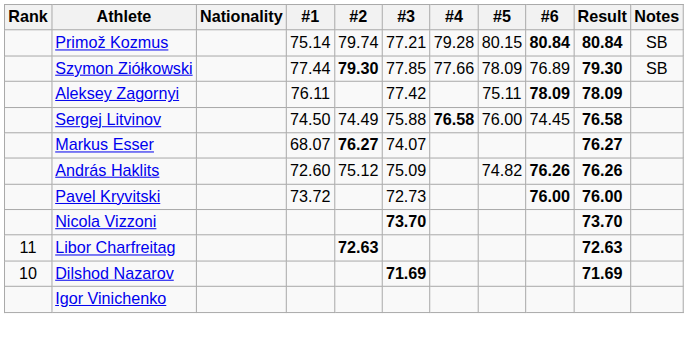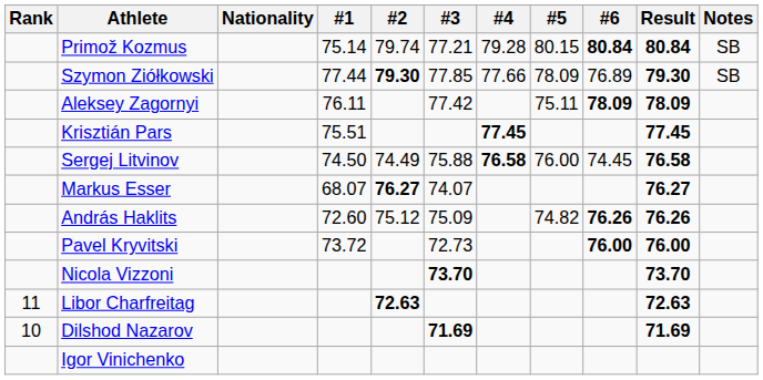+ row: Krisztián Pars | 75.51 | 77.45 | 77.45
